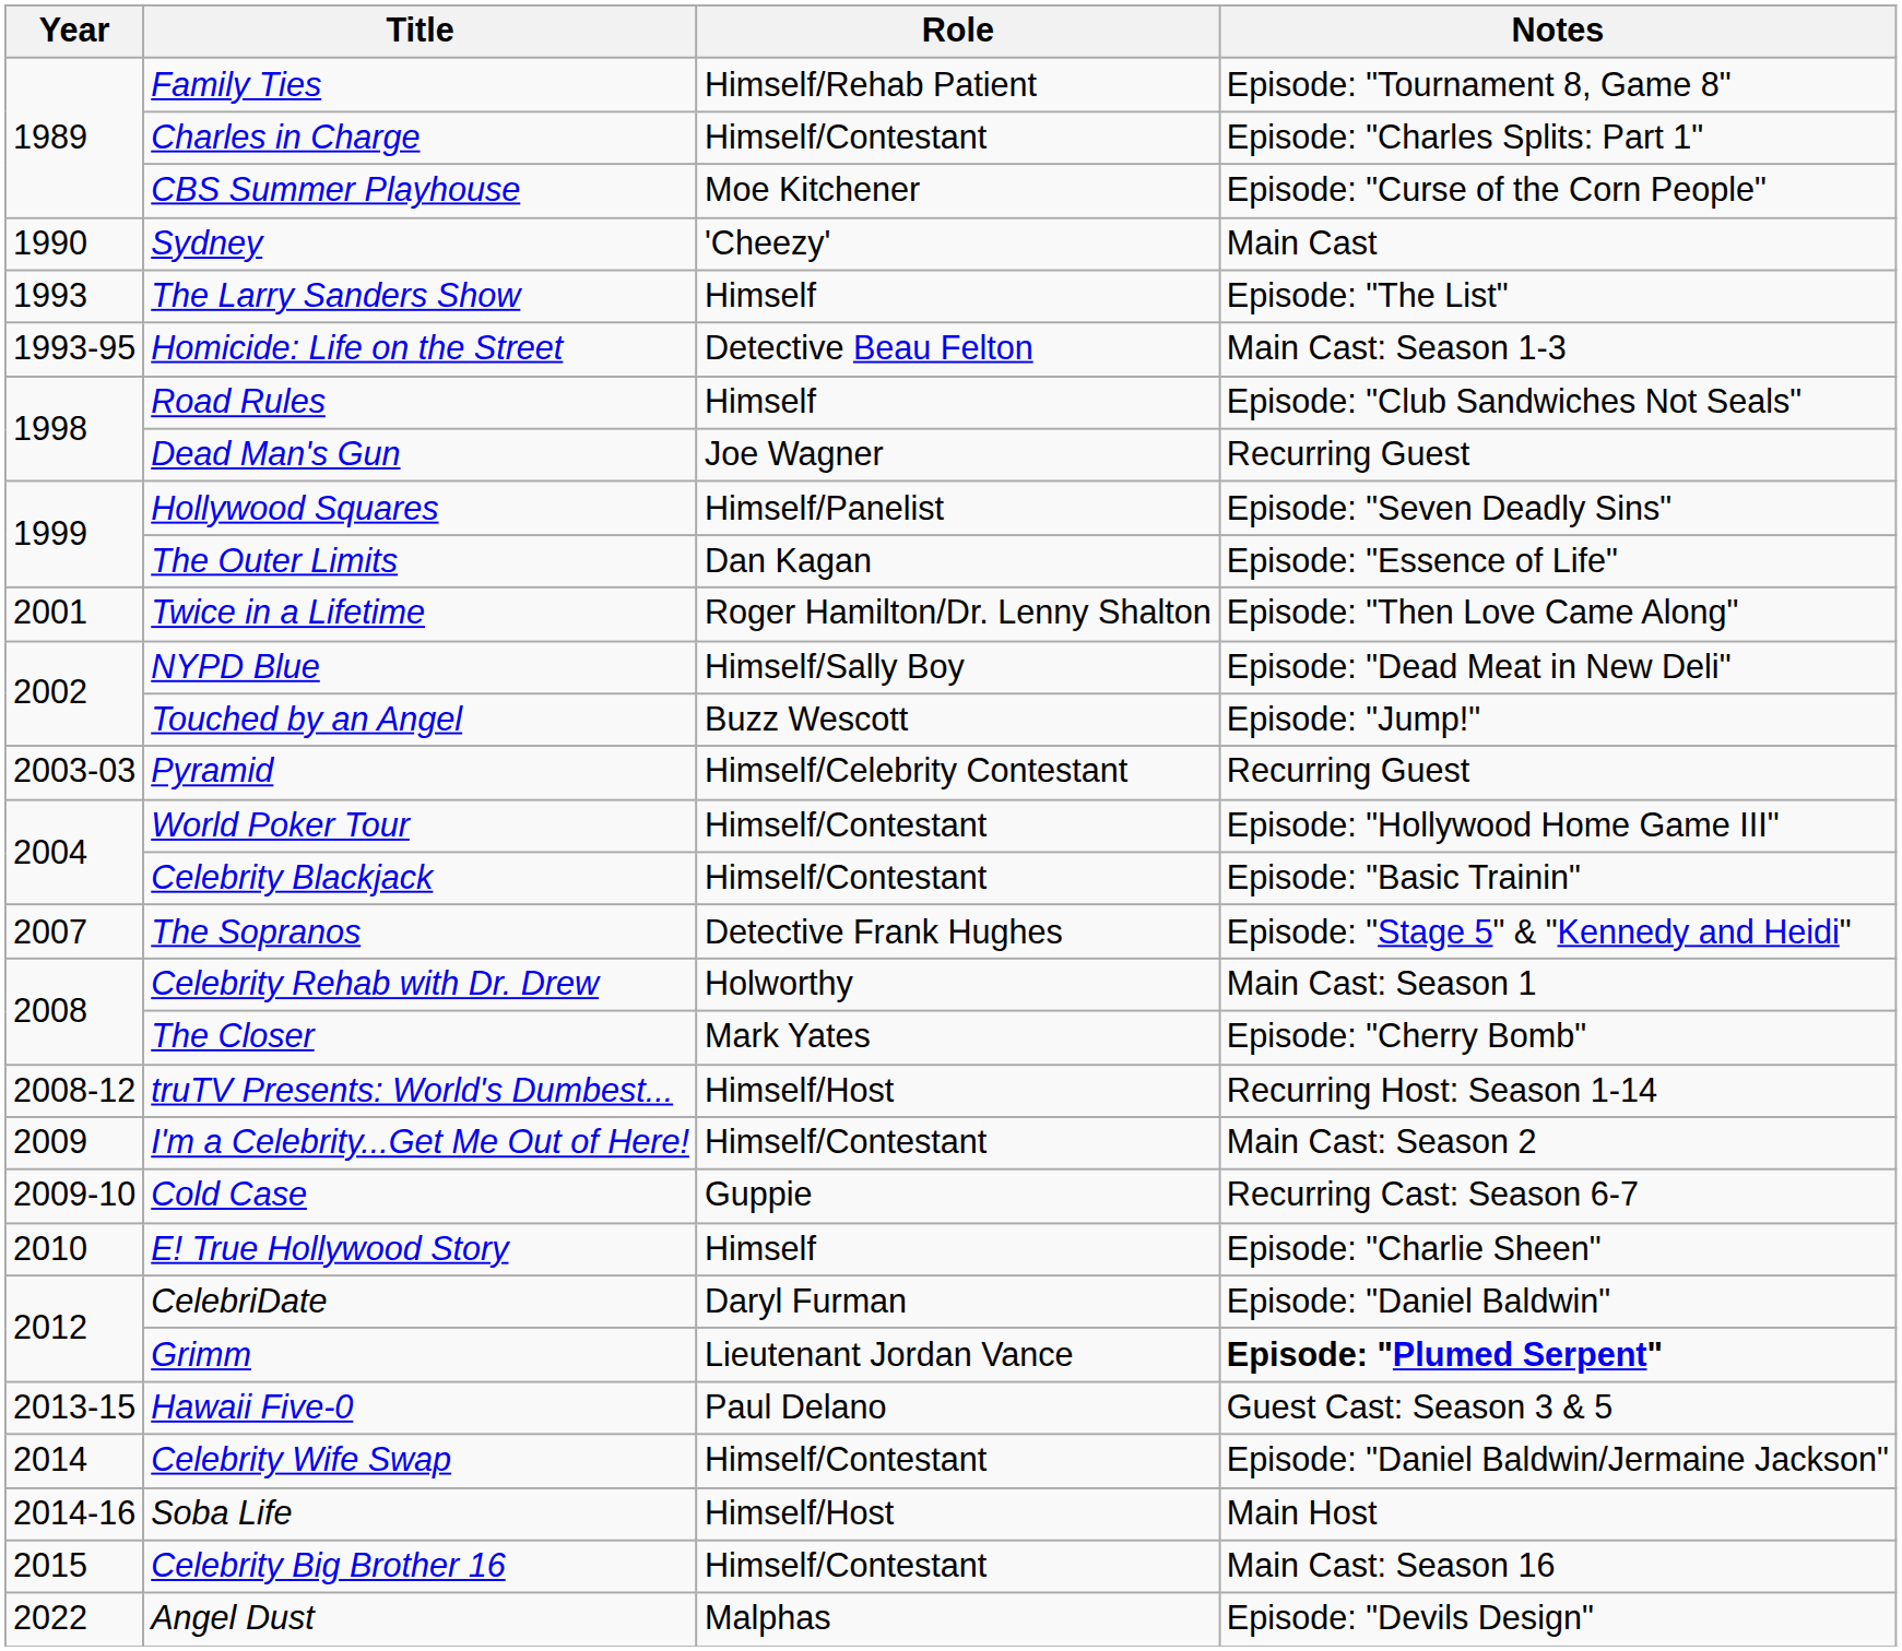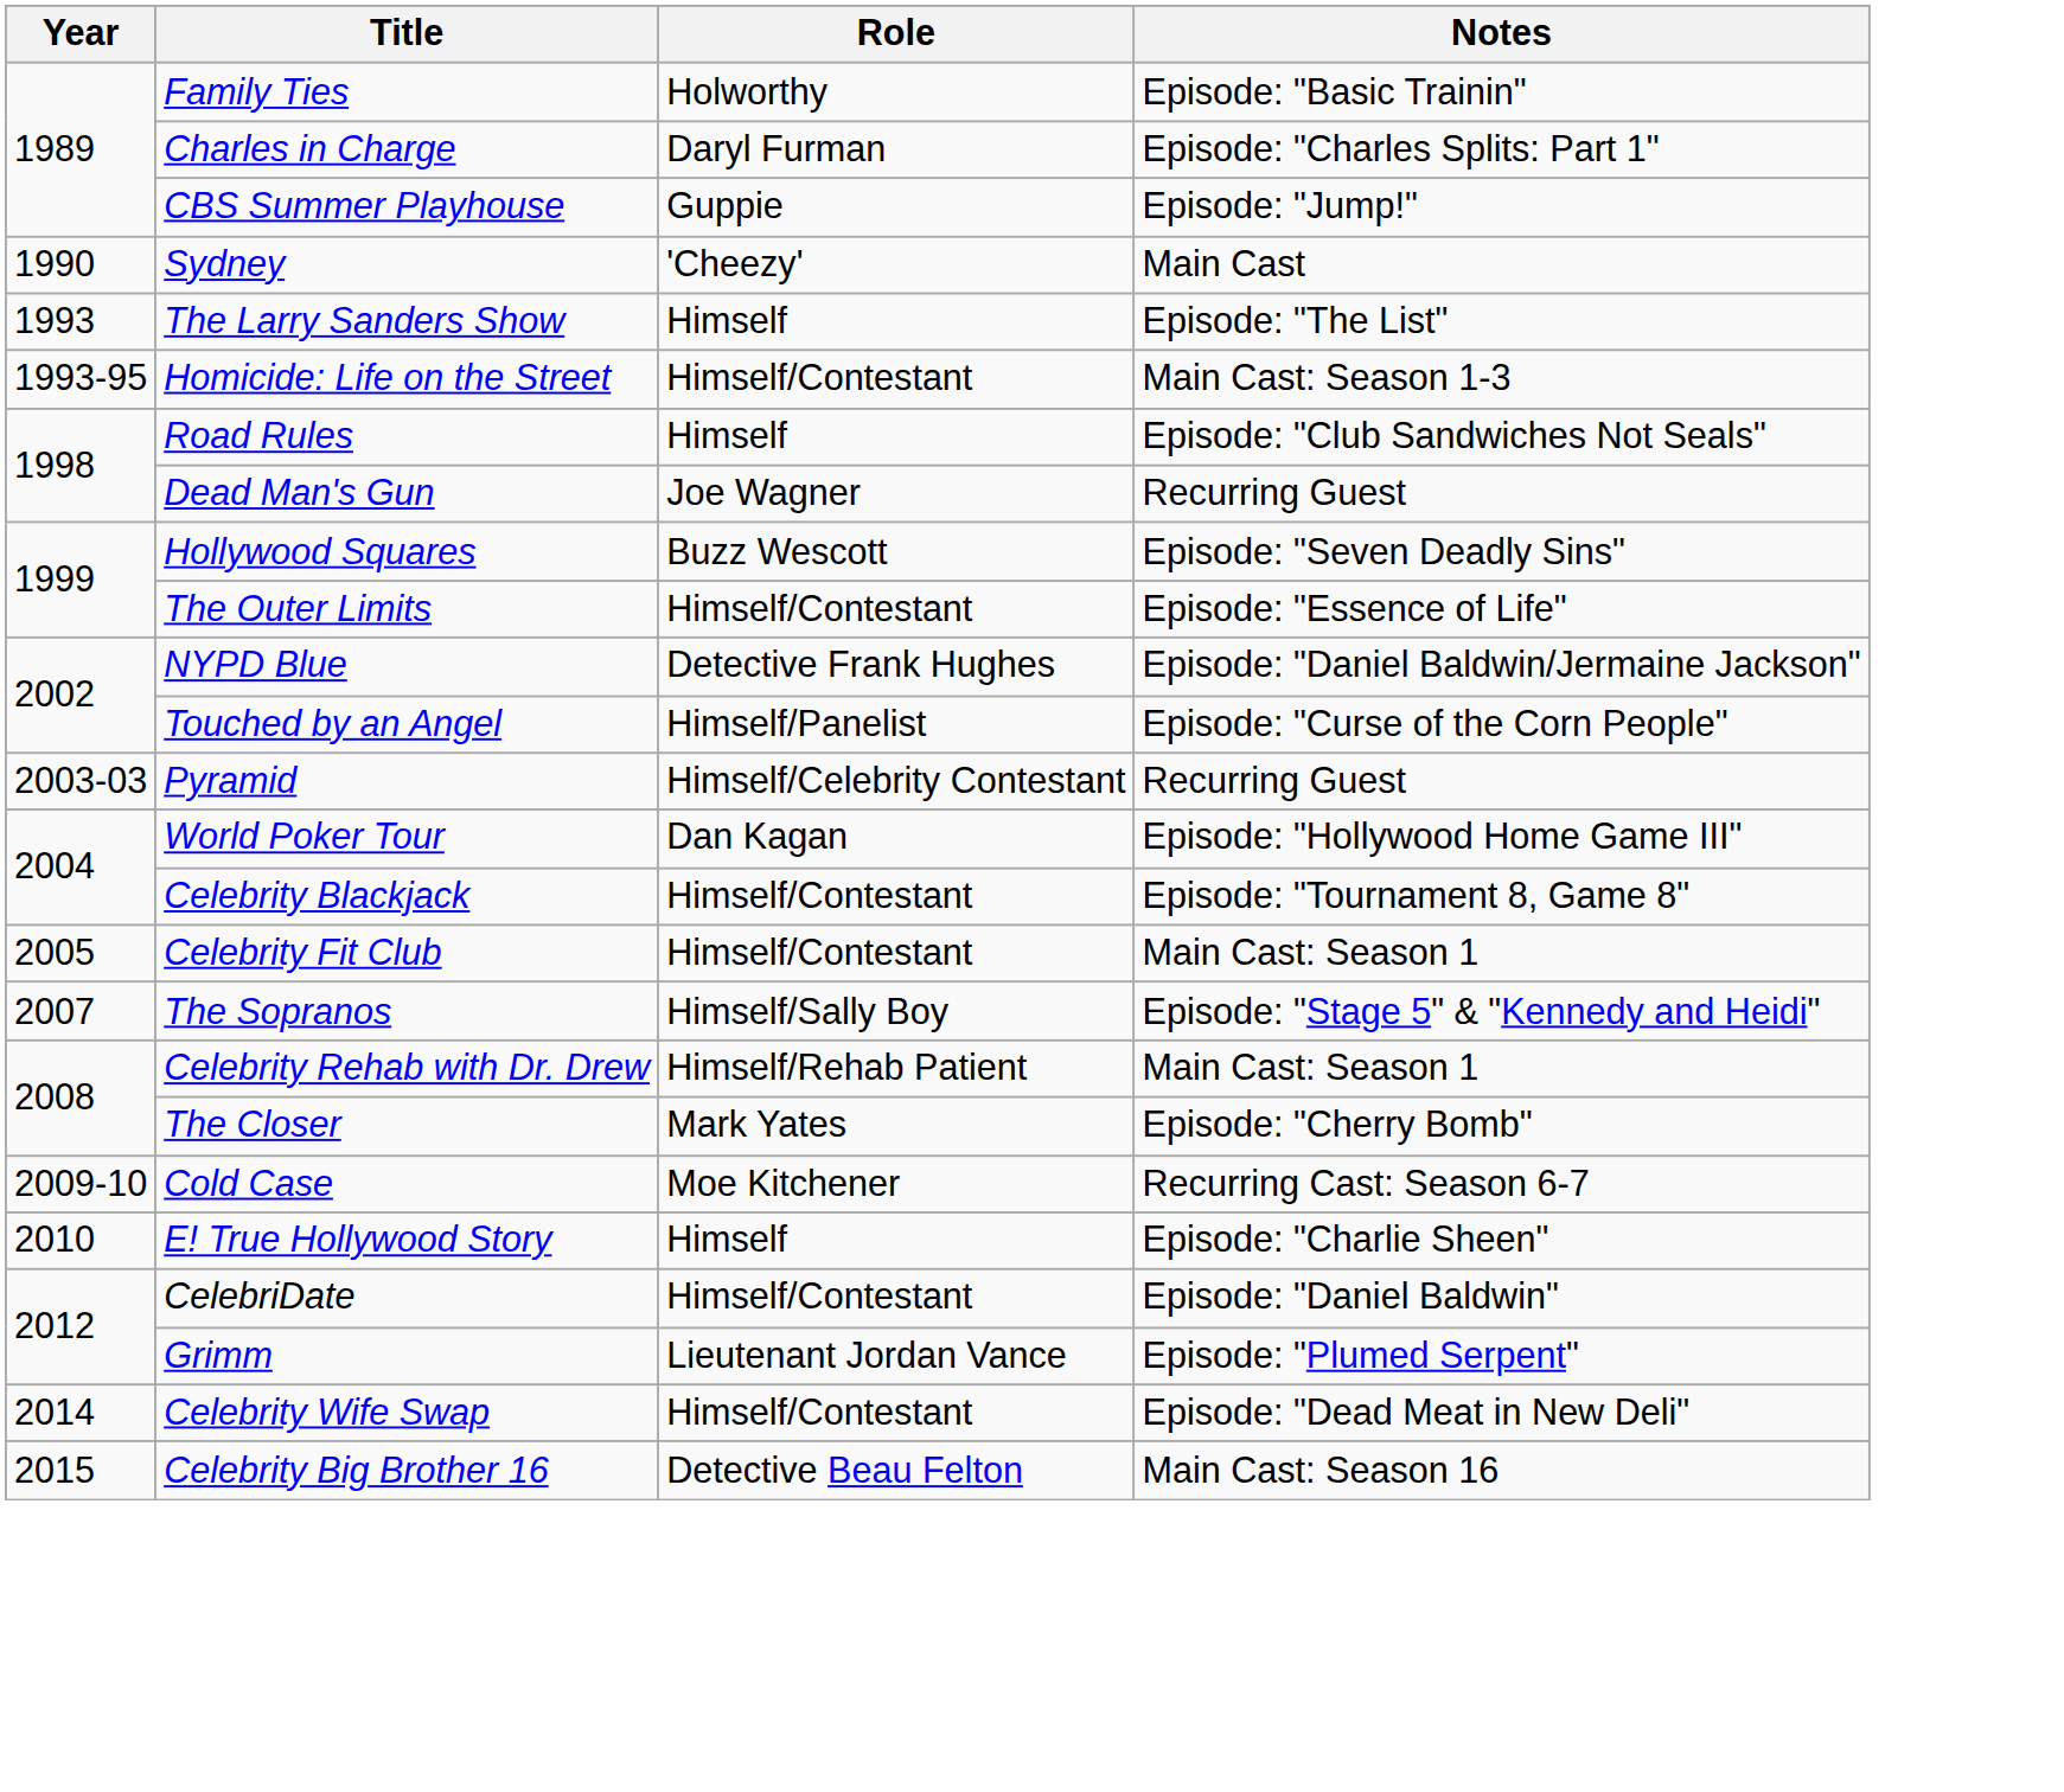Family Ties | Role: Himself/Rehab Patient -> Holworthy
Family Ties | Notes: Episode: "Tournament 8, Game 8" -> Episode: "Basic Trainin"
Charles in Charge | Role: Himself/Contestant -> Daryl Furman
CBS Summer Playhouse | Role: Moe Kitchener -> Guppie
CBS Summer Playhouse | Notes: Episode: "Curse of the Corn People" -> Episode: "Jump!"
Homicide: Life on the Street | Role: Detective Beau Felton -> Himself/Contestant
Hollywood Squares | Role: Himself/Panelist -> Buzz Wescott
The Outer Limits | Role: Dan Kagan -> Himself/Contestant
- row: 2001 | Twice in a Lifetime | Roger Hamilton/Dr. Lenny Shalton | Episode: "Then Love Came Along"
NYPD Blue | Role: Himself/Sally Boy -> Detective Frank Hughes
NYPD Blue | Notes: Episode: "Dead Meat in New Deli" -> Episode: "Daniel Baldwin/Jermaine Jackson"
Touched by an Angel | Role: Buzz Wescott -> Himself/Panelist
Touched by an Angel | Notes: Episode: "Jump!" -> Episode: "Curse of the Corn People"
World Poker Tour | Role: Himself/Contestant -> Dan Kagan
Celebrity Blackjack | Notes: Episode: "Basic Trainin" -> Episode: "Tournament 8, Game 8"
+ row: 2005 | Celebrity Fit Club | Himself/Contestant | Main Cast: Season 1
The Sopranos | Role: Detective Frank Hughes -> Himself/Sally Boy
Celebrity Rehab with Dr. Drew | Role: Holworthy -> Himself/Rehab Patient
- row: 2008-12 | truTV Presents: World's Dumbest... | Himself/Host | Recurring Host: Season 1-14
- row: 2009 | I'm a Celebrity...Get Me Out of Here! | Himself/Contestant | Main Cast: Season 2
Cold Case | Role: Guppie -> Moe Kitchener
CelebriDate | Role: Daryl Furman -> Himself/Contestant
Grimm | Notes: bold -> normal
- row: 2013-15 | Hawaii Five-0 | Paul Delano | Guest Cast: Season 3 & 5
Celebrity Wife Swap | Notes: Episode: "Daniel Baldwin/Jermaine Jackson" -> Episode: "Dead Meat in New Deli"
- row: 2014-16 | Soba Life | Himself/Host | Main Host
Celebrity Big Brother 16 | Role: Himself/Contestant -> Detective Beau Felton
- row: 2022 | Angel Dust | Malphas | Episode: "Devils Design"
